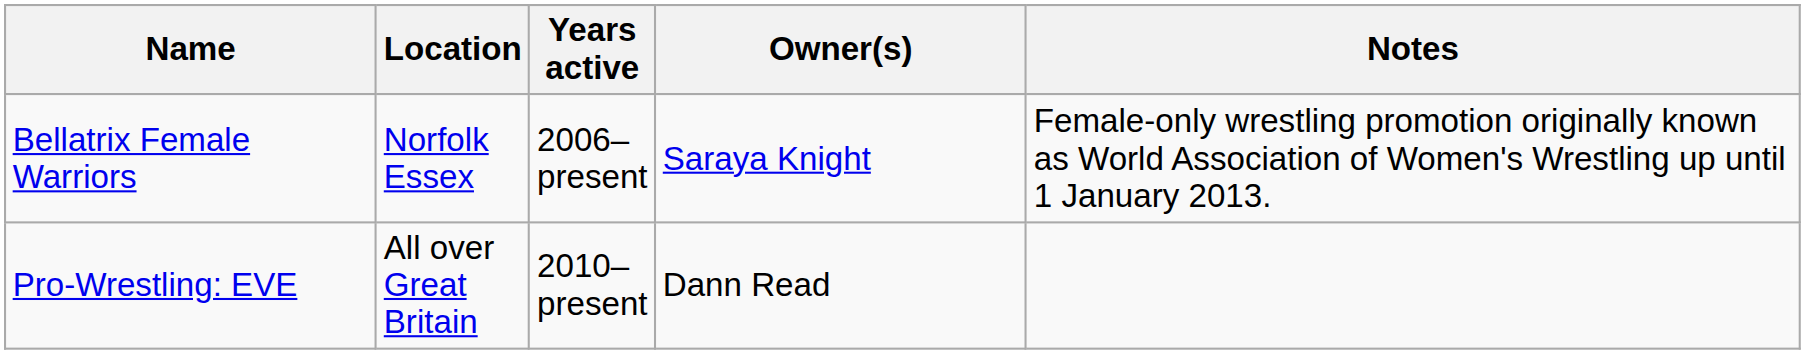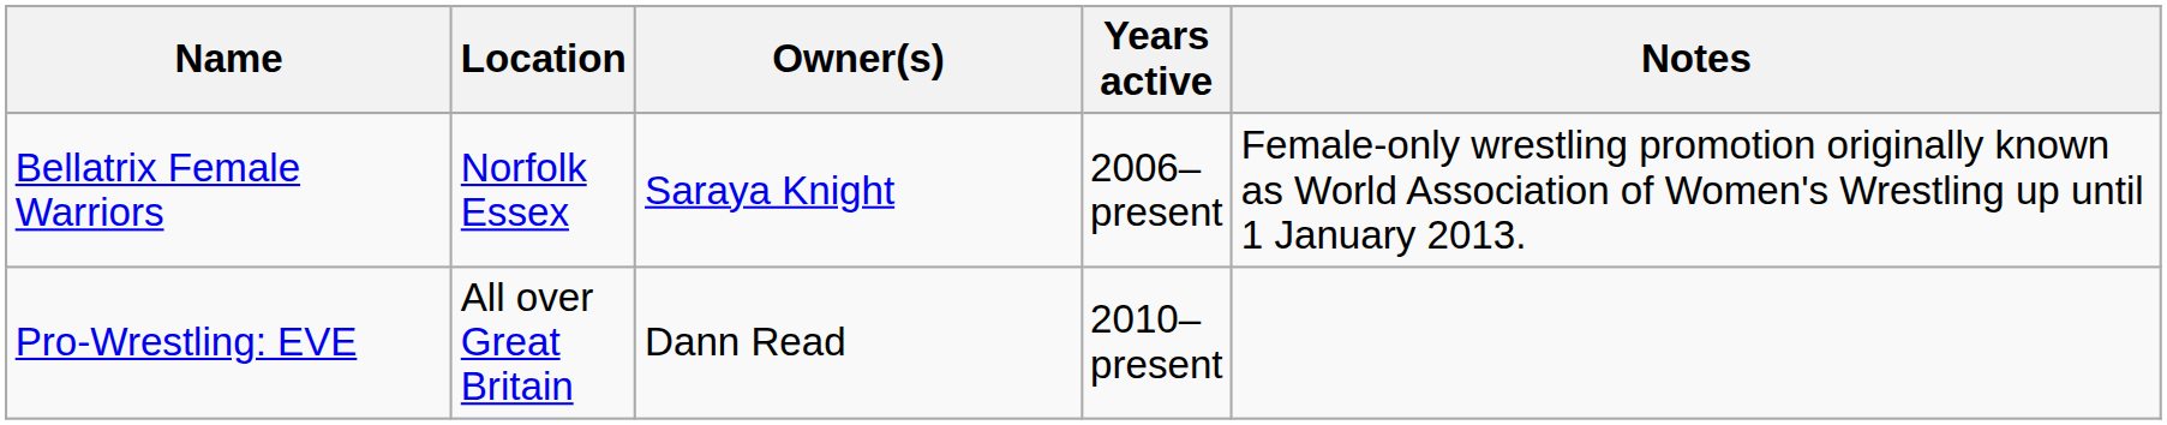columns swapped: Owner(s) <-> Years active
